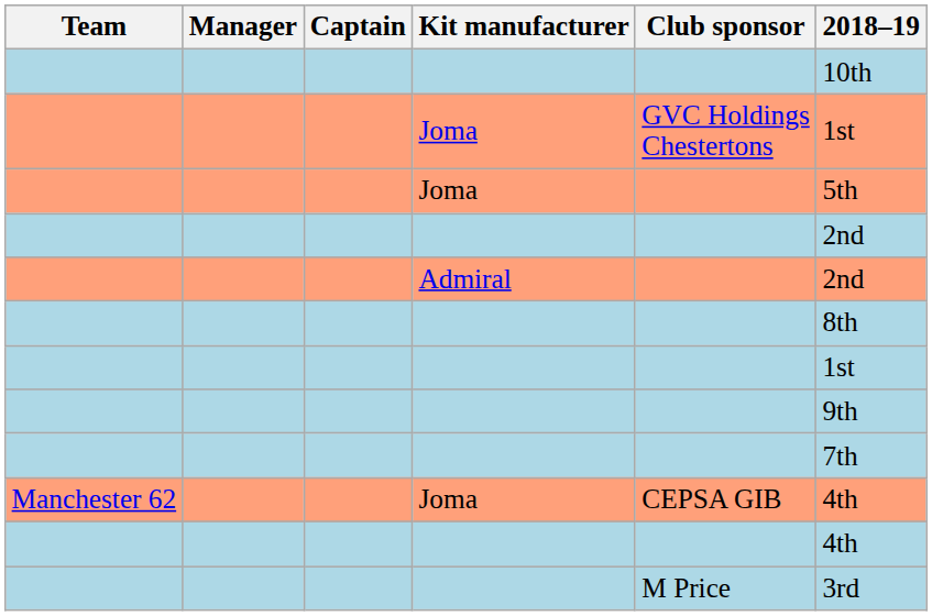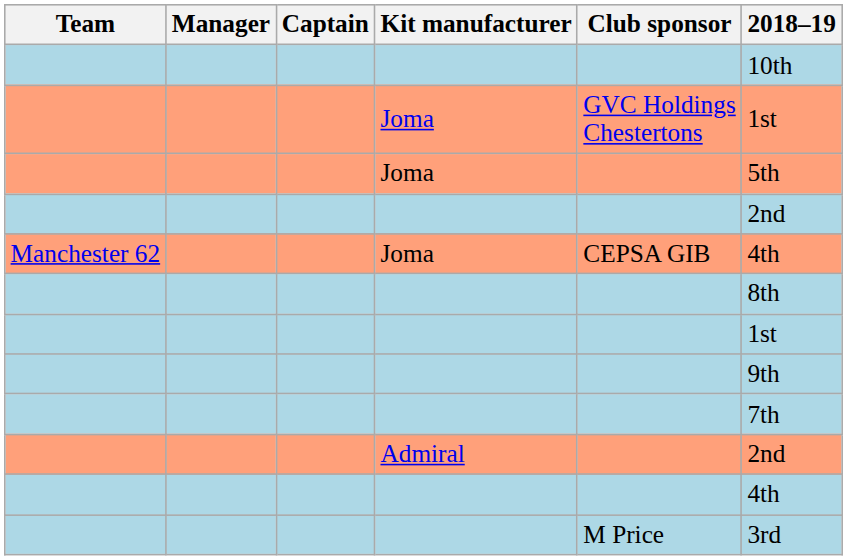rows swapped: Admiral <-> Manchester 62 / Joma
